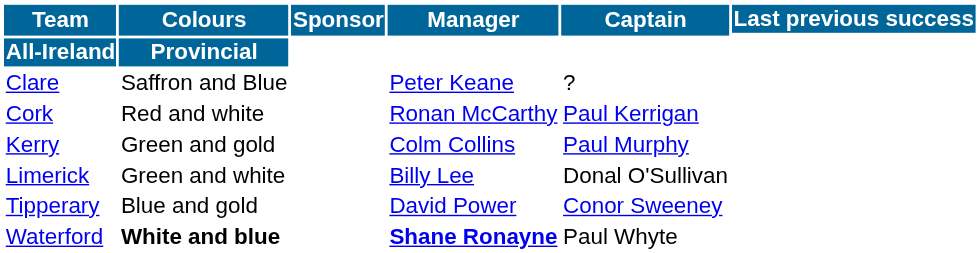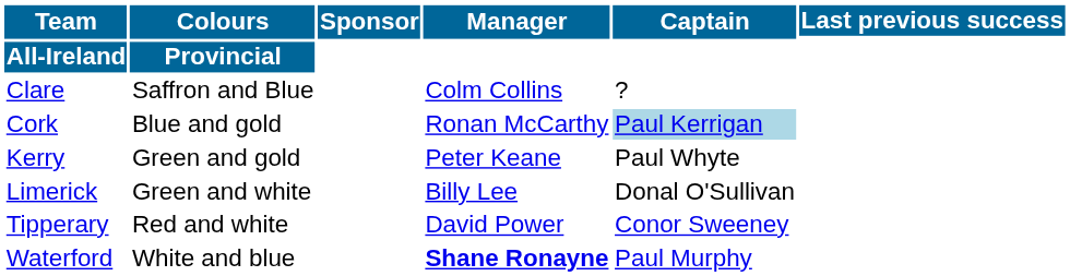Clare | Manager: Peter Keane -> Colm Collins
Cork | Colours: Red and white -> Blue and gold
Cork | Captain: no background -> lightblue background
Kerry | Manager: Colm Collins -> Peter Keane
Kerry | Captain: Paul Murphy -> Paul Whyte
Tipperary | Colours: Blue and gold -> Red and white
Waterford | Colours: bold -> normal
Waterford | Captain: Paul Whyte -> Paul Murphy
